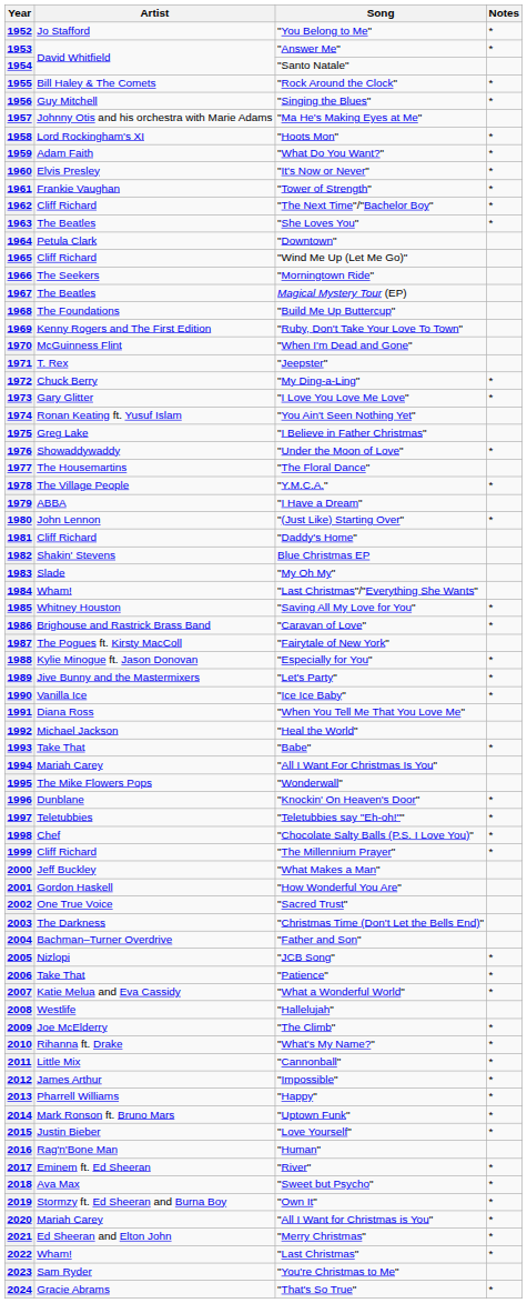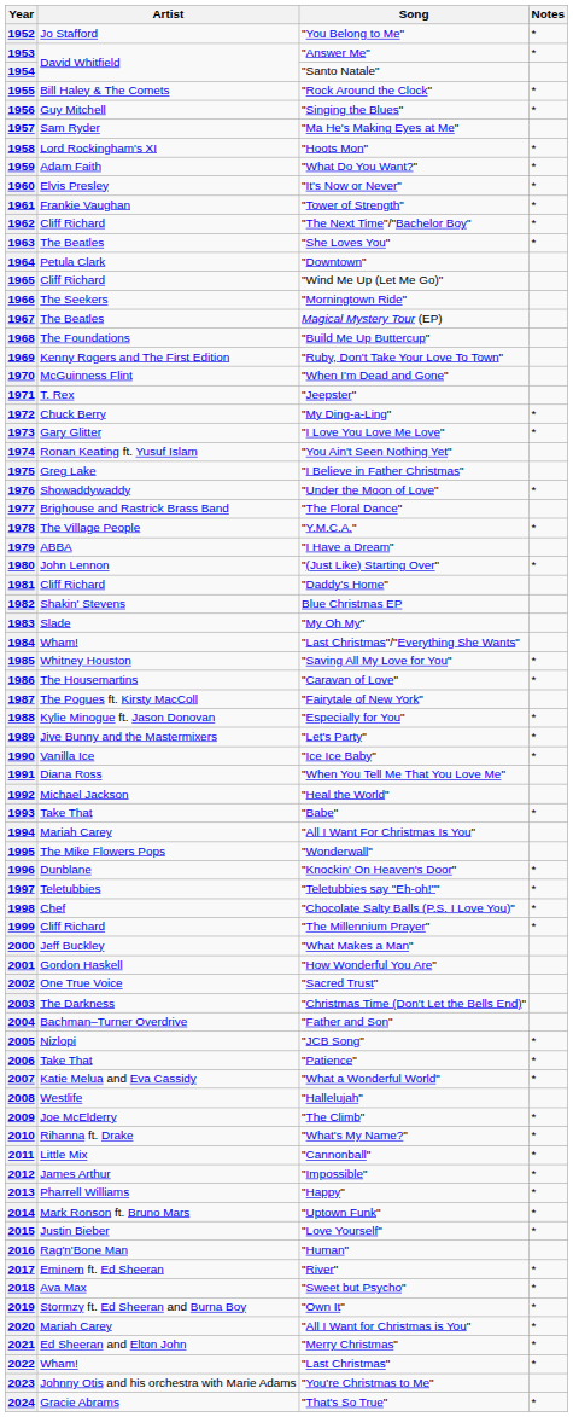1957 | Artist: Johnny Otis and his orchestra with Marie Adams -> Sam Ryder
1977 | Artist: The Housemartins -> Brighouse and Rastrick Brass Band
1986 | Artist: Brighouse and Rastrick Brass Band -> The Housemartins
2023 | Artist: Sam Ryder -> Johnny Otis and his orchestra with Marie Adams
